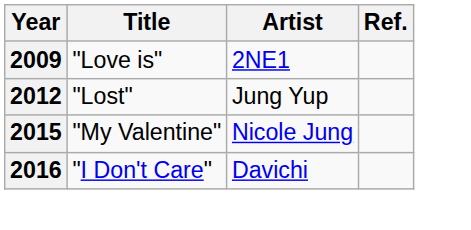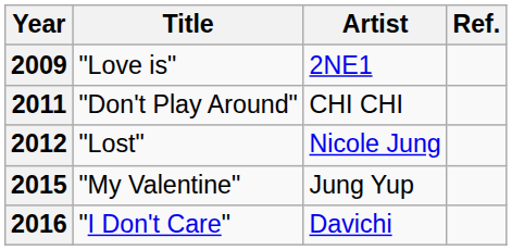+ row: 2011 | "Don't Play Around" | CHI CHI
2012 | Artist: Jung Yup -> Nicole Jung
2015 | Artist: Nicole Jung -> Jung Yup
